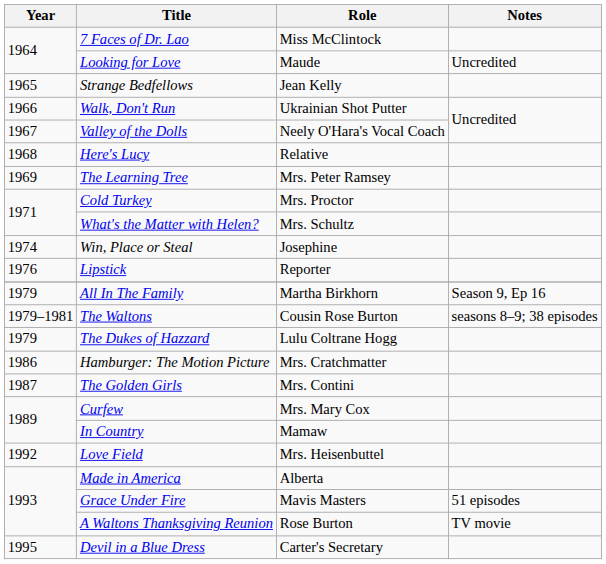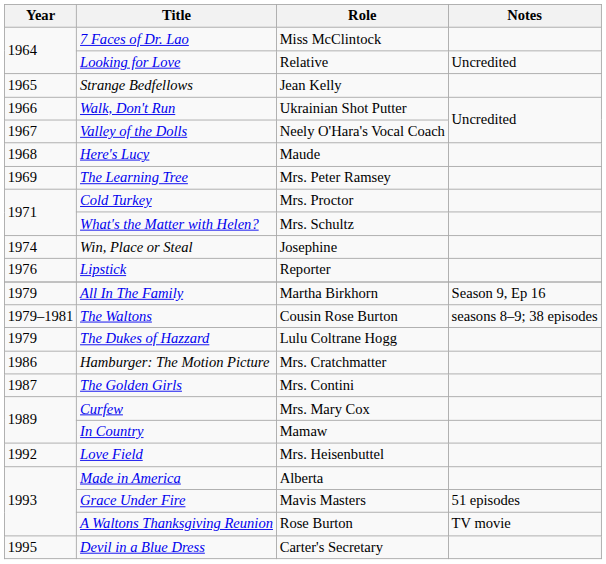Looking for Love | Role: Maude -> Relative
Here's Lucy | Role: Relative -> Maude
